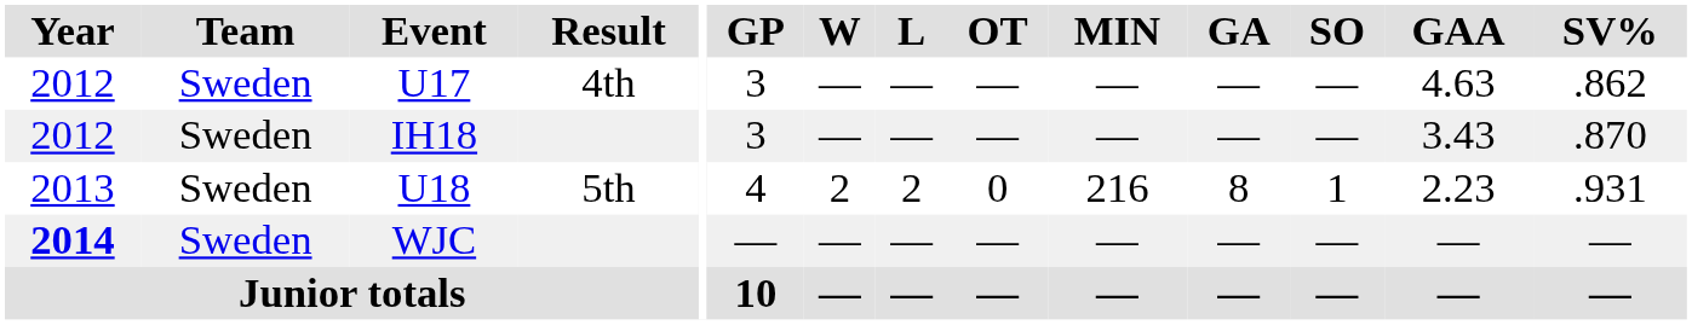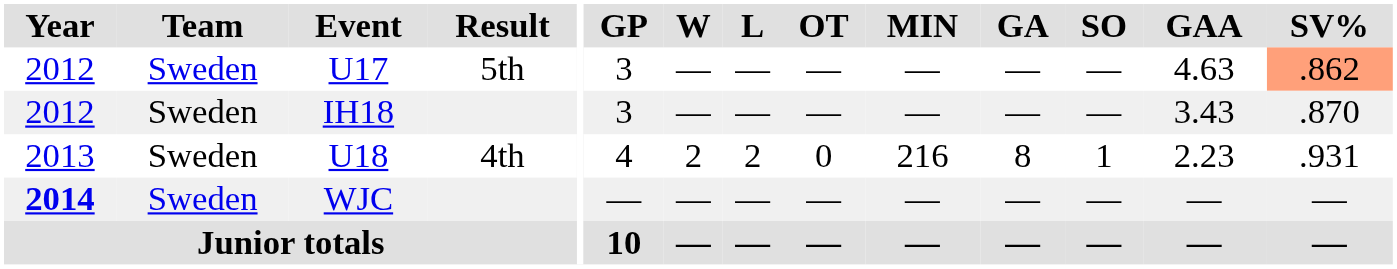U17 | Result: 4th -> 5th
U17 | SV%: no background -> lightsalmon background
U18 | Result: 5th -> 4th
